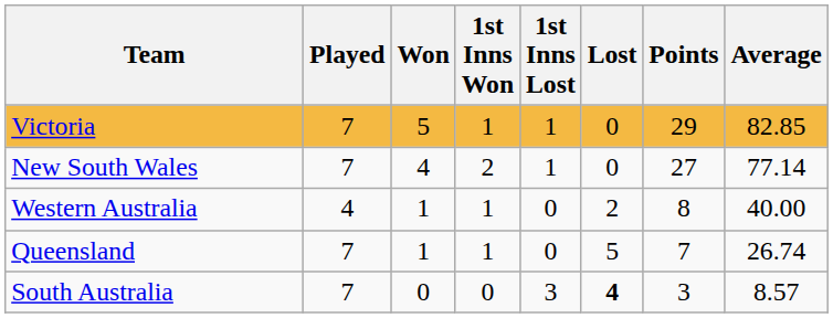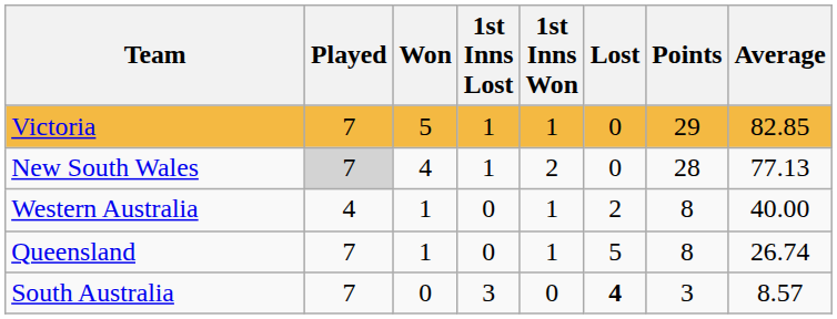columns swapped: 1st Inns Won <-> 1st Inns Lost
New South Wales | Played: no background -> lightgrey background
New South Wales | Points: 27 -> 28
New South Wales | Average: 77.14 -> 77.13
Queensland | Points: 7 -> 8
